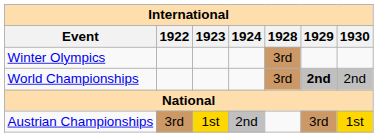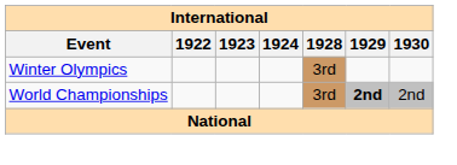- row: Austrian Championships | 3rd | 1st | 2nd | 3rd | 1st
